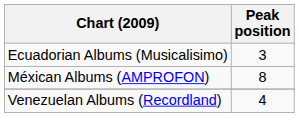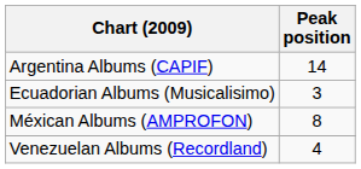+ row: Argentina Albums (CAPIF) | 14
